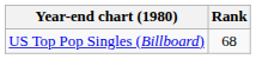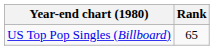US Top Pop Singles (Billboard) | Rank: 68 -> 65
